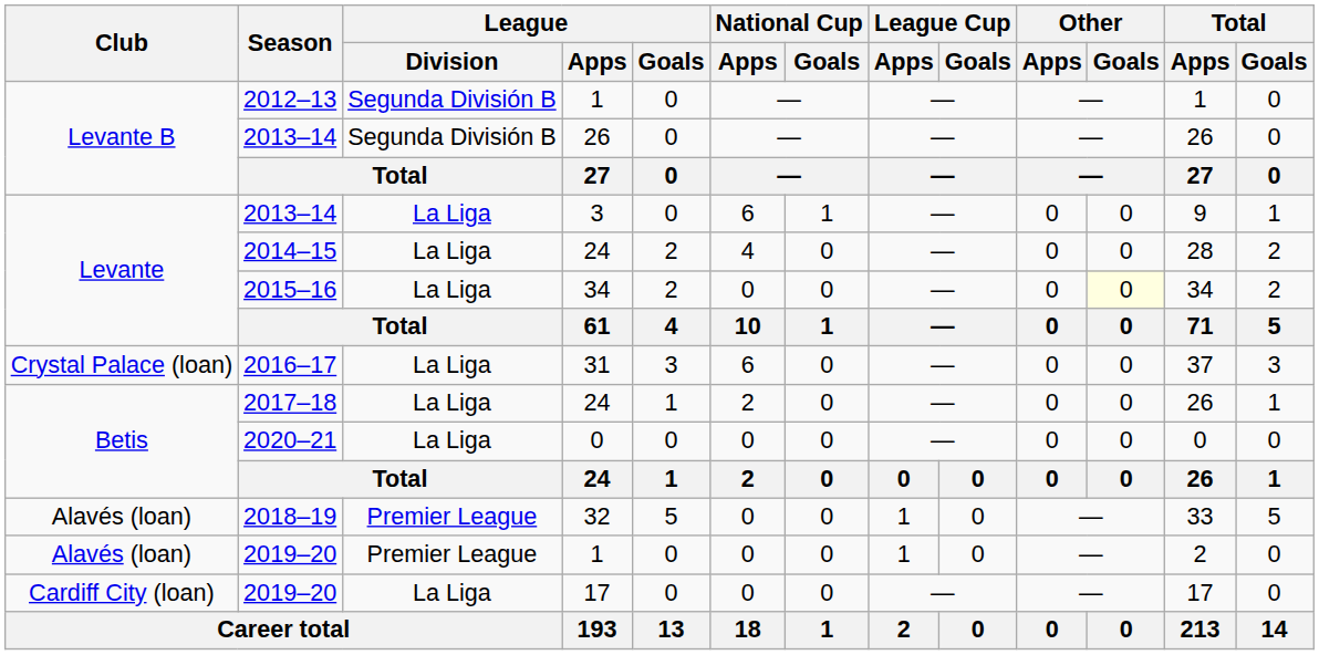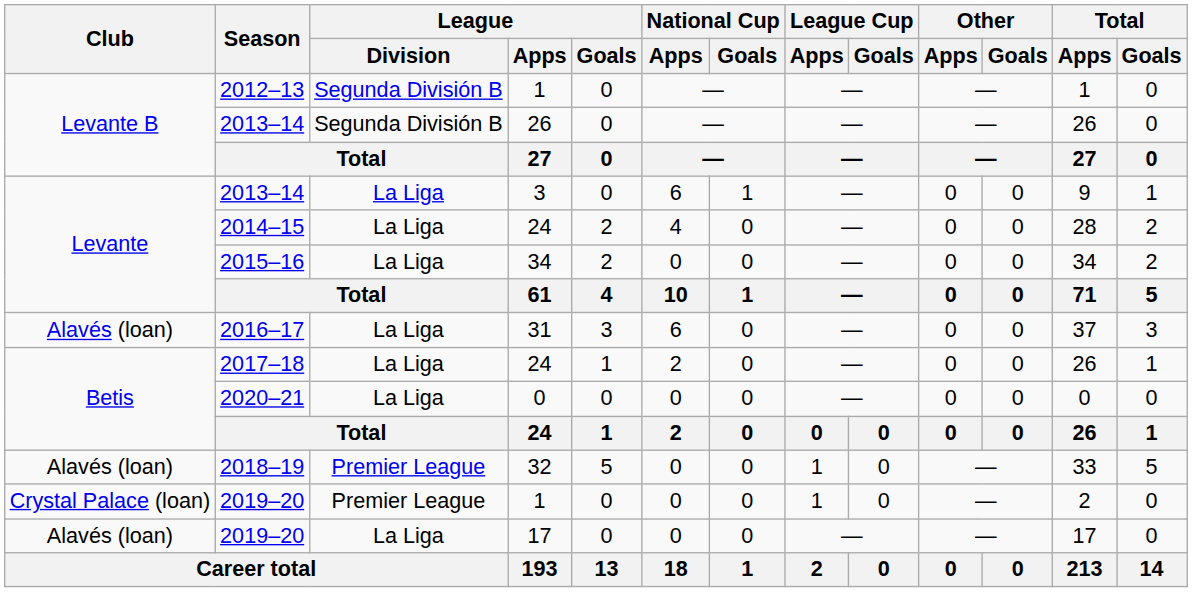2015–16 | Other / Goals: lightyellow background -> no background
2016–17 | Club: Crystal Palace (loan) -> Alavés (loan)
2019–20 / 1 | Club: Alavés (loan) -> Crystal Palace (loan)
2019–20 / 17 | Club: Cardiff City (loan) -> Alavés (loan)
